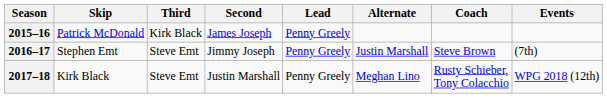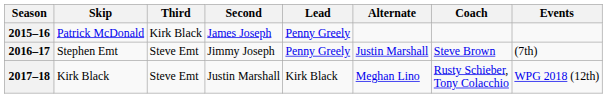2017–18 | Lead: Penny Greely -> Kirk Black
